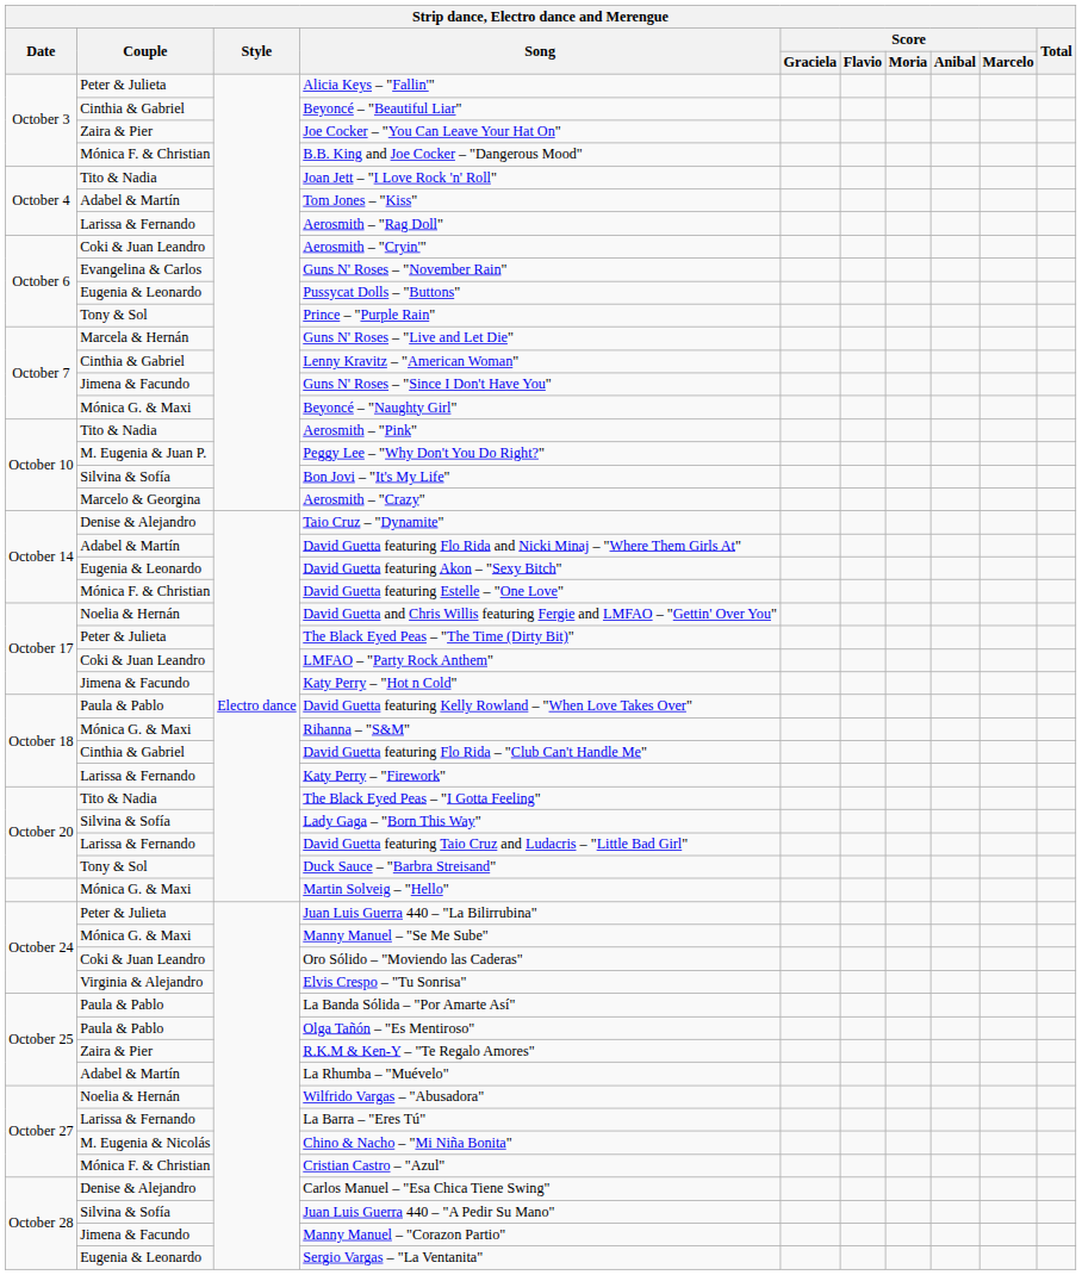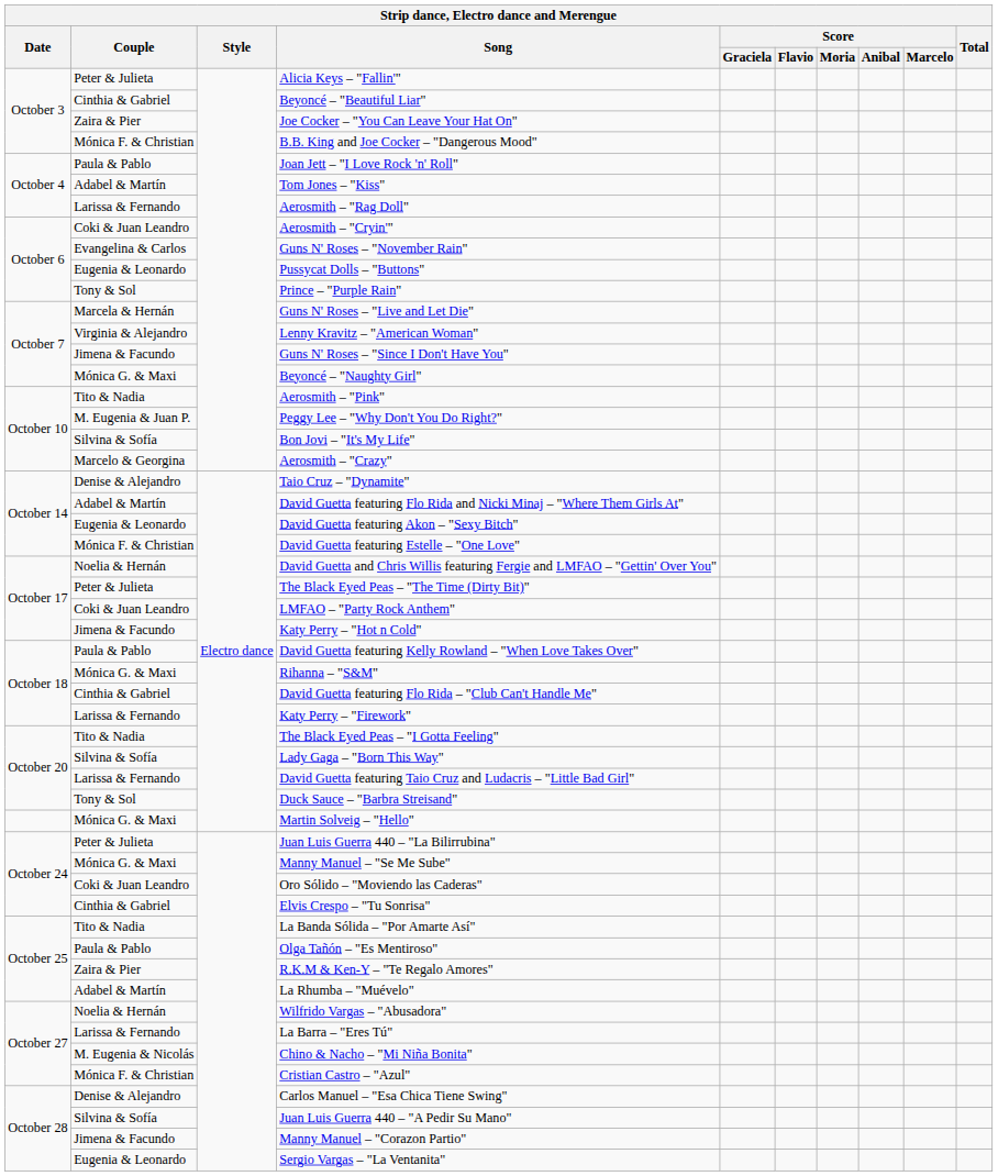Joan Jett – "I Love Rock 'n' Roll" | Couple: Tito & Nadia -> Paula & Pablo
Lenny Kravitz – "American Woman" | Couple: Cinthia & Gabriel -> Virginia & Alejandro
Elvis Crespo – "Tu Sonrisa" | Couple: Virginia & Alejandro -> Cinthia & Gabriel
La Banda Sólida – "Por Amarte Así" | Couple: Paula & Pablo -> Tito & Nadia
